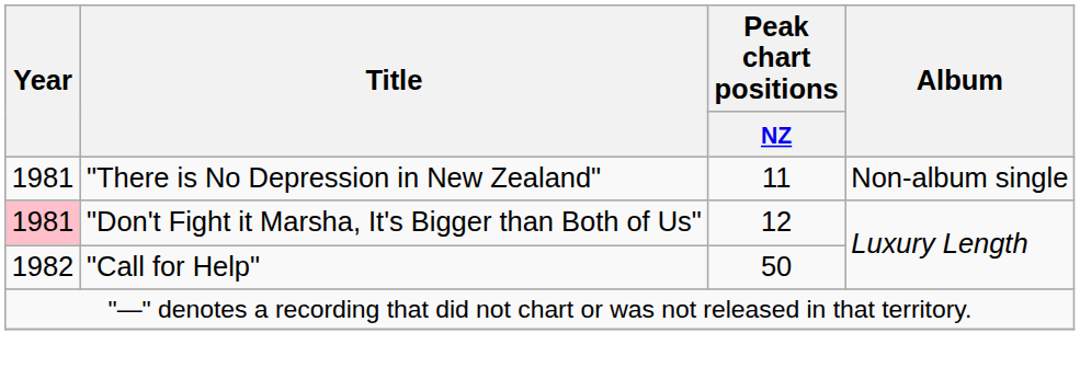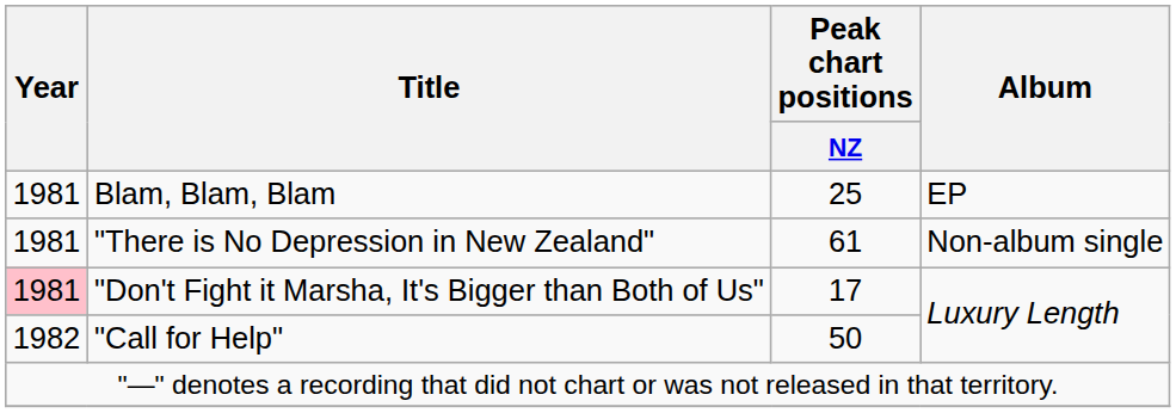+ row: 1981 | Blam, Blam, Blam | 25 | EP
"There is No Depression in New Zealand" | Peak chart positions / NZ: 11 -> 61
"Don't Fight it Marsha, It's Bigger than Both of Us" | Peak chart positions / NZ: 12 -> 17
